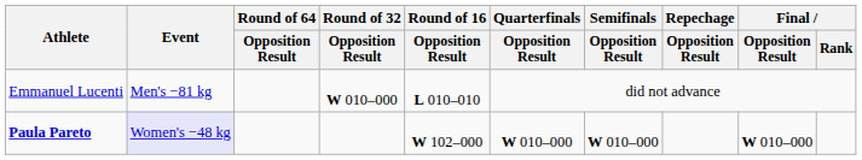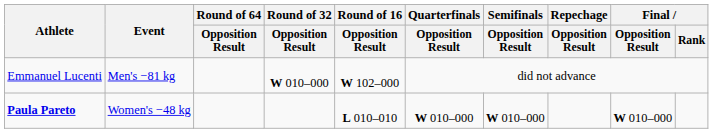Emmanuel Lucenti | Round of 16 / Opposition Result: L 010–010 -> W 102–000
Paula Pareto | Event: lavender background -> no background
Paula Pareto | Round of 16 / Opposition Result: W 102–000 -> L 010–010
